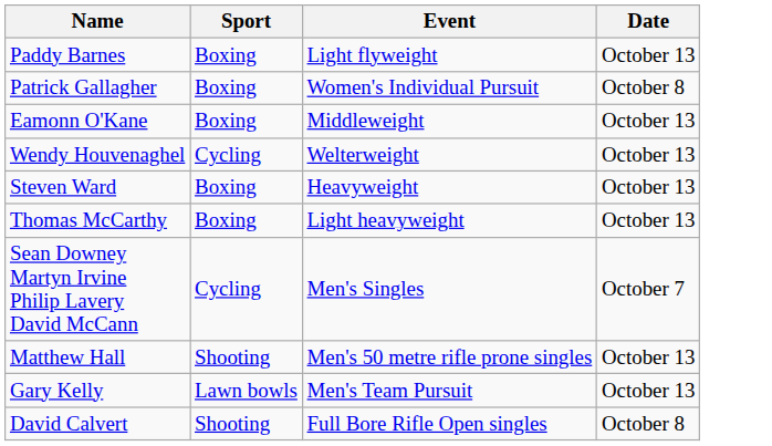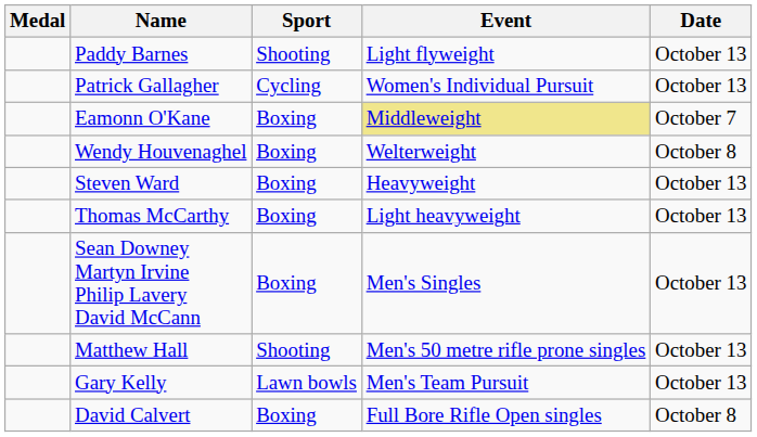+ column: Medal
Paddy Barnes | Sport: Boxing -> Shooting
Patrick Gallagher | Sport: Boxing -> Cycling
Patrick Gallagher | Date: October 8 -> October 13
Eamonn O'Kane | Event: no background -> khaki background
Eamonn O'Kane | Date: October 13 -> October 7
Wendy Houvenaghel | Sport: Cycling -> Boxing
Wendy Houvenaghel | Date: October 13 -> October 8
Sean Downey Martyn Irvine Philip Lavery David McCann | Sport: Cycling -> Boxing
Sean Downey Martyn Irvine Philip Lavery David McCann | Date: October 7 -> October 13
David Calvert | Sport: Shooting -> Boxing
